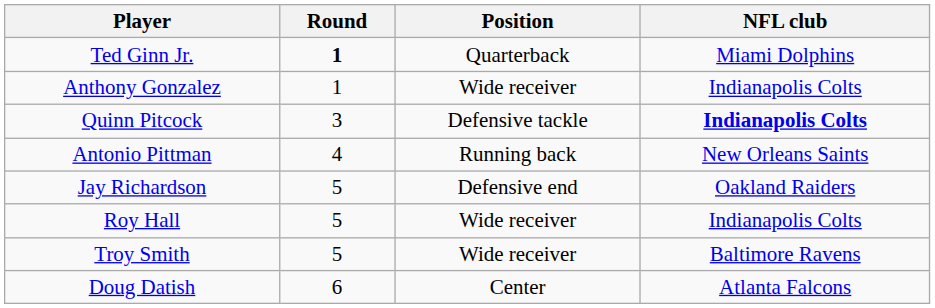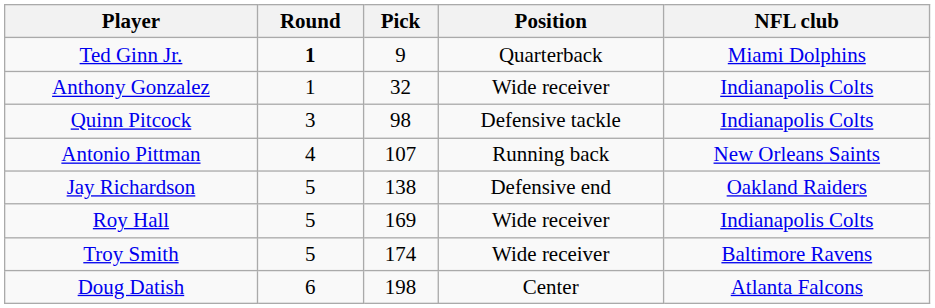+ column: Pick | 9 | 32 | 98 | 107 | 138 | 169 | 174 | 198
Quinn Pitcock | NFL club: bold -> normal
